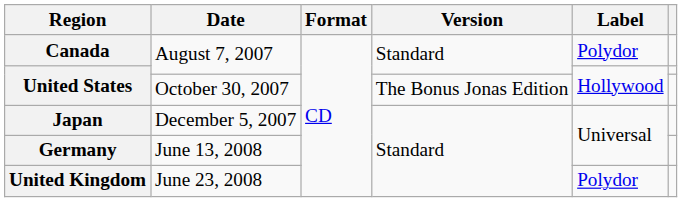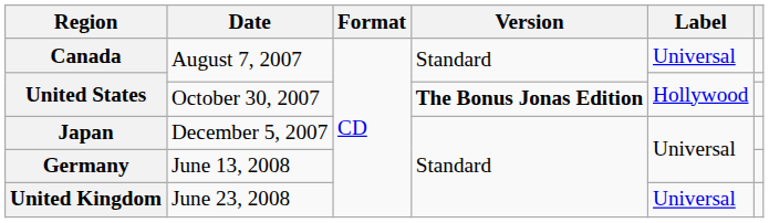Canada | Label: Polydor -> Universal
United States / October 30, 2007 | Version: normal -> bold
United Kingdom | Label: Polydor -> Universal
